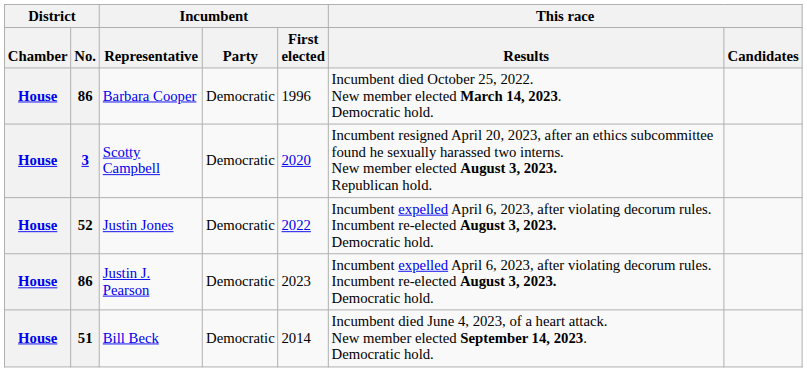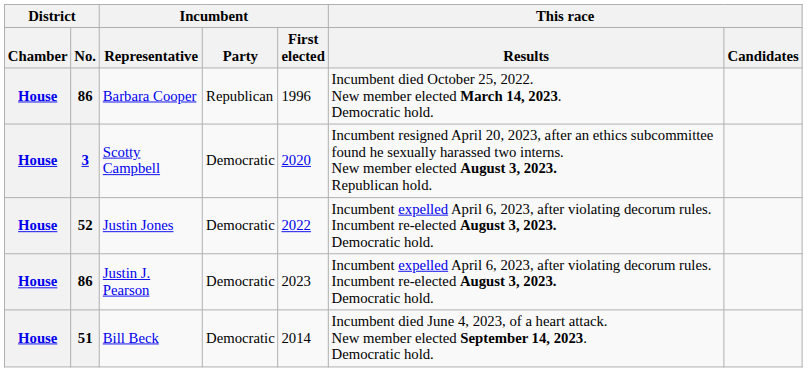Barbara Cooper | Incumbent / Party: Democratic -> Republican
